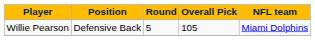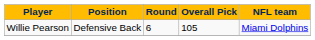Willie Pearson | Round: 5 -> 6
